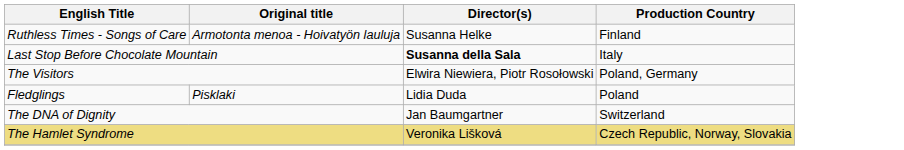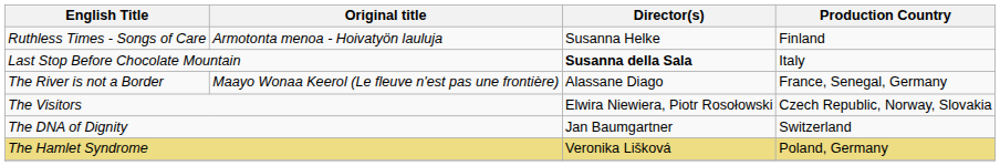+ row: The River is not a Border | Maayo Wonaa Keerol (Le fleuve n'est pas une frontière) | Alassane Diago | France, Senegal, Germany
The Visitors | Production Country: Poland, Germany -> Czech Republic, Norway, Slovakia
- row: Fledglings | Pisklaki | Lidia Duda | Poland
The Hamlet Syndrome | Production Country: Czech Republic, Norway, Slovakia -> Poland, Germany
